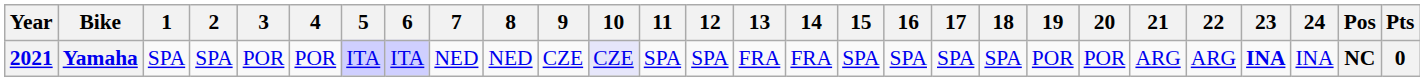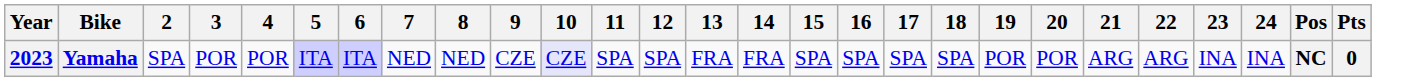- column: 1 | SPA
Yamaha | Year: 2021 -> 2023
Yamaha | 23: bold -> normal
